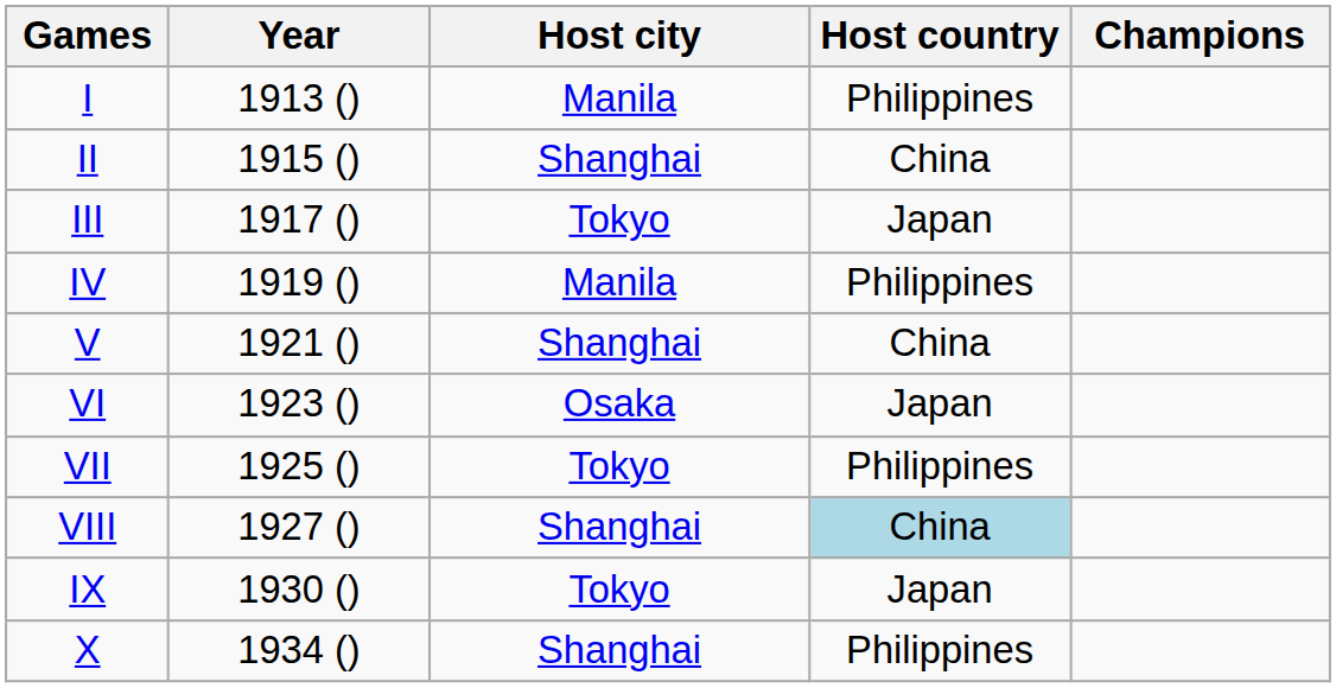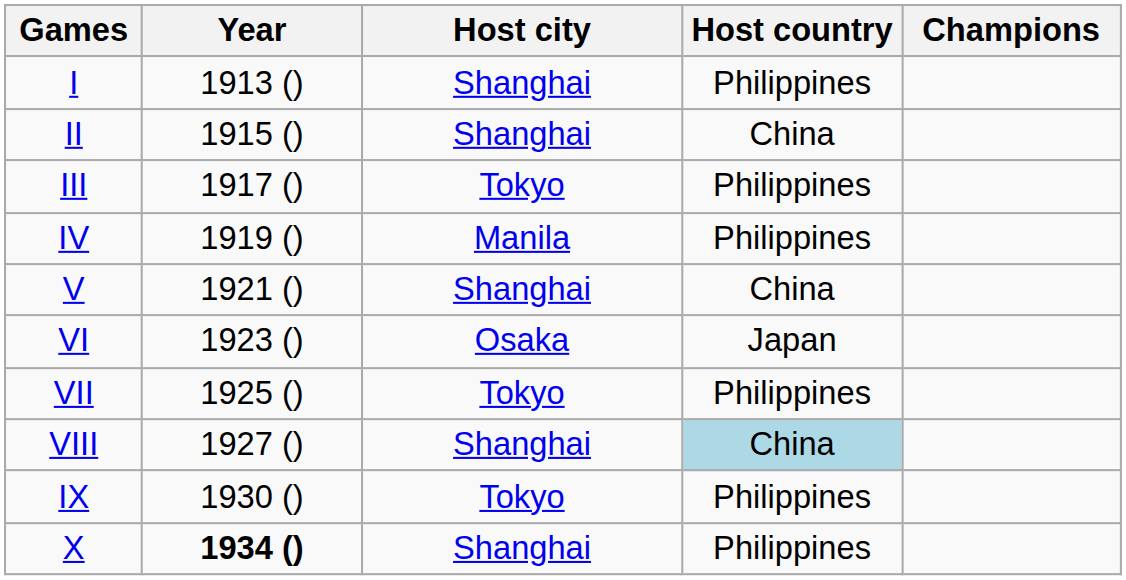I | Host city: Manila -> Shanghai
III | Host country: Japan -> Philippines
IX | Host country: Japan -> Philippines
X | Year: normal -> bold
